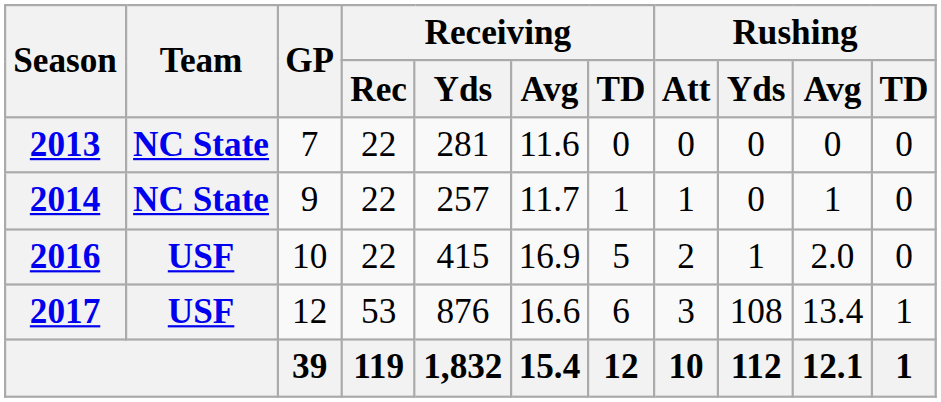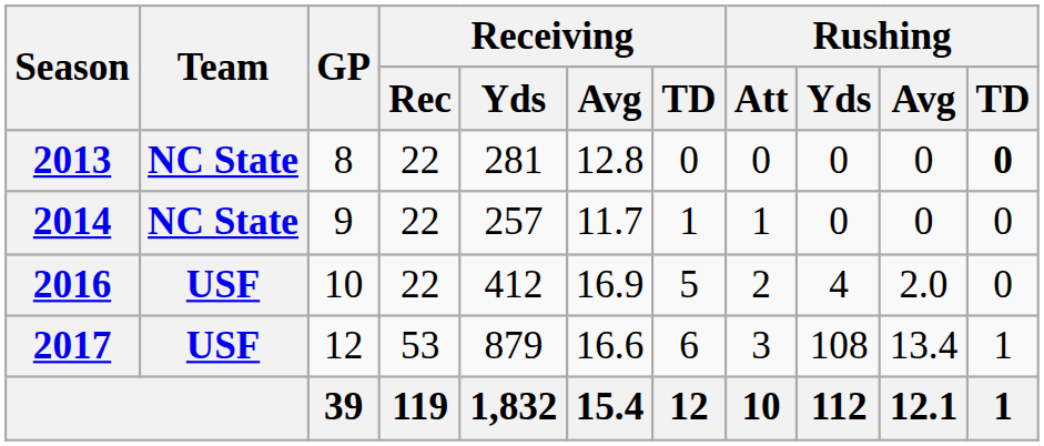2013 | GP: 7 -> 8
2013 | Receiving / Avg: 11.6 -> 12.8
2013 | Rushing / TD: normal -> bold
2014 | Rushing / Avg: 1 -> 0
2016 | Receiving / Yds: 415 -> 412
2016 | Rushing / Yds: 1 -> 4
2017 | Receiving / Yds: 876 -> 879
